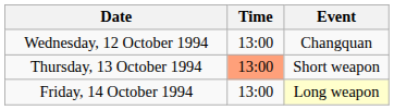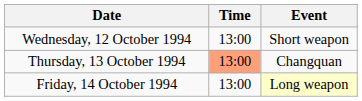Wednesday, 12 October 1994 | Event: Changquan -> Short weapon
Thursday, 13 October 1994 | Event: Short weapon -> Changquan
